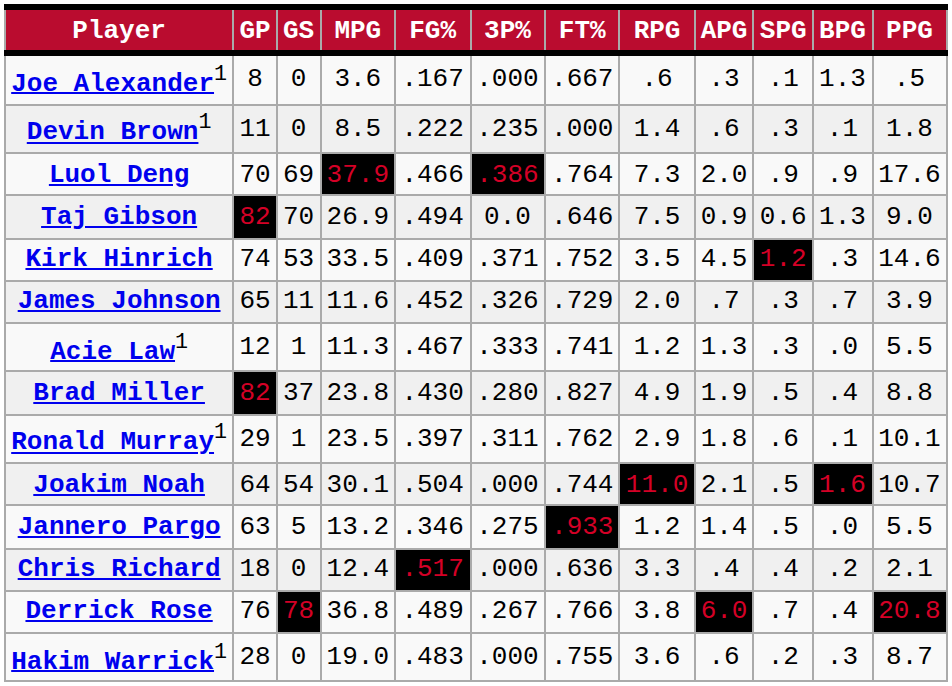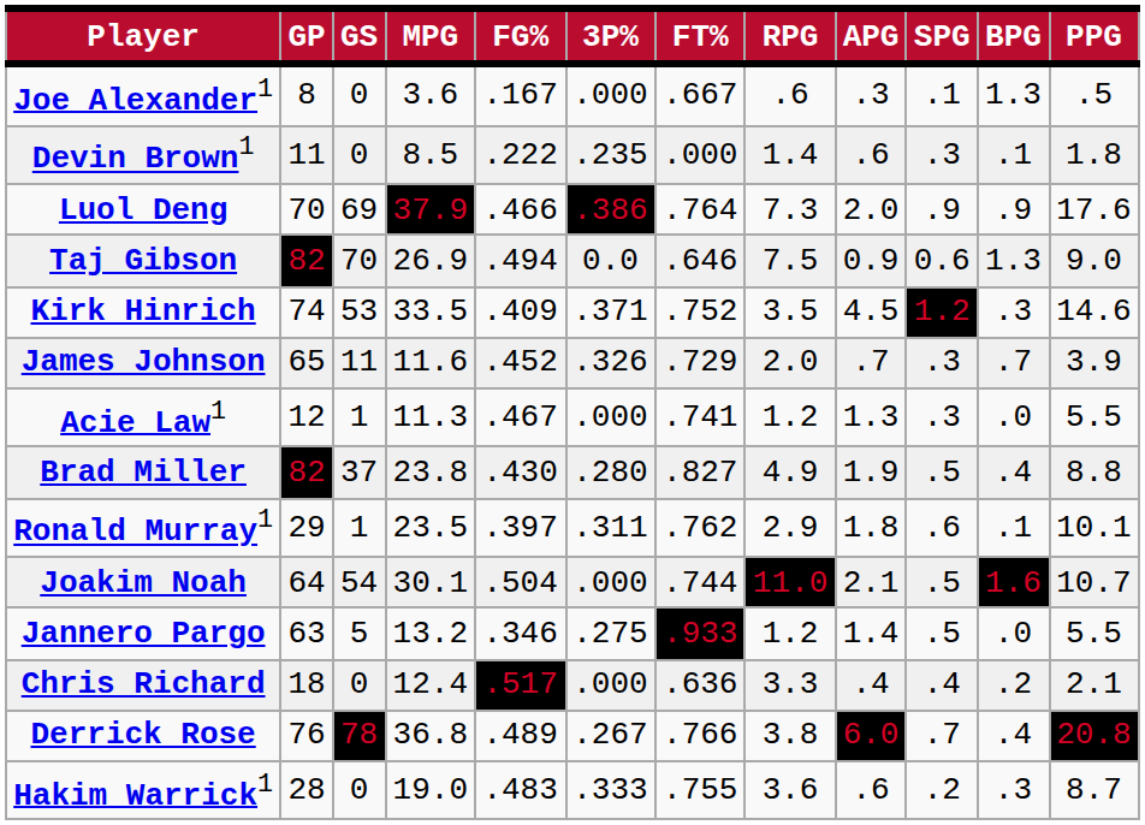Acie Law1 | 3P%: .333 -> .000
Hakim Warrick1 | 3P%: .000 -> .333
